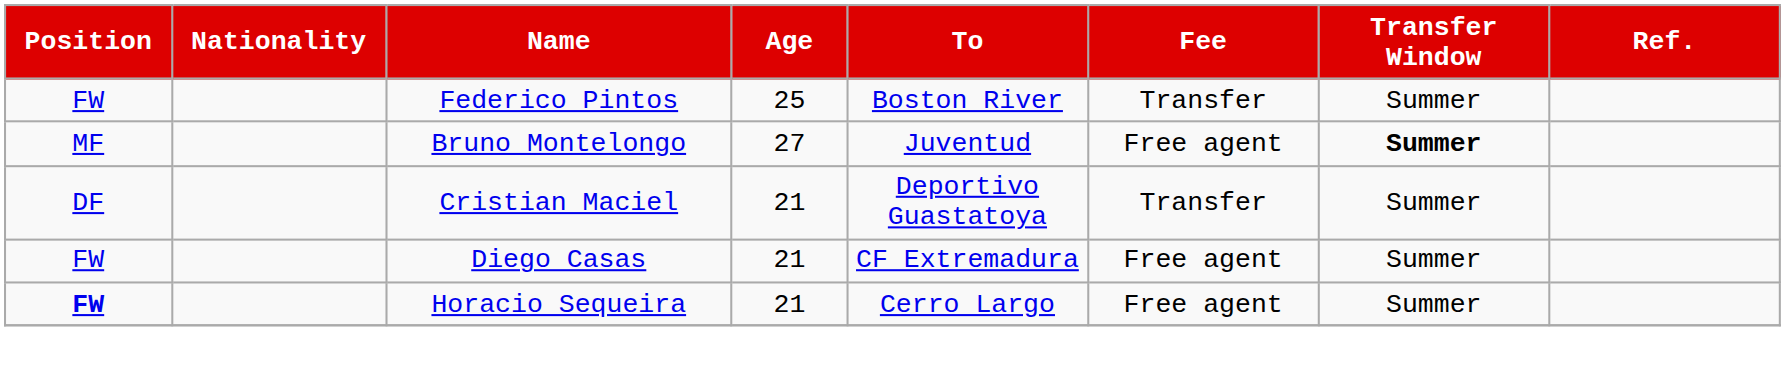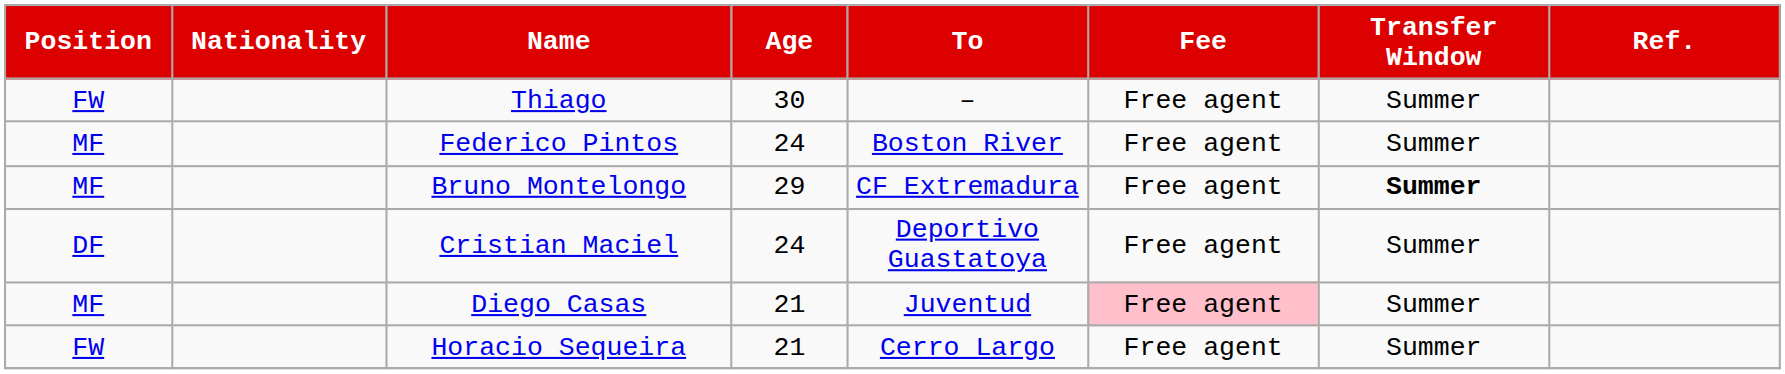+ row: FW | Thiago | 30 | – | Free agent | Summer
Federico Pintos | Position: FW -> MF
Federico Pintos | Age: 25 -> 24
Federico Pintos | Fee: Transfer -> Free agent
Bruno Montelongo | Age: 27 -> 29
Bruno Montelongo | To: Juventud -> CF Extremadura
Cristian Maciel | Age: 21 -> 24
Cristian Maciel | Fee: Transfer -> Free agent
Diego Casas | Position: FW -> MF
Diego Casas | To: CF Extremadura -> Juventud
Diego Casas | Fee: no background -> pink background
Horacio Sequeira | Position: bold -> normal
